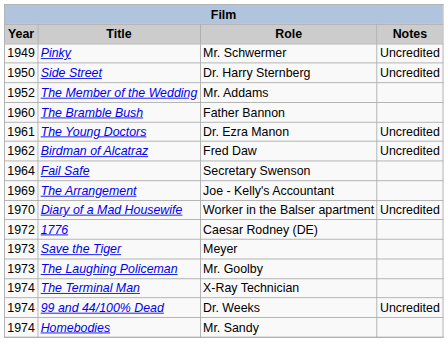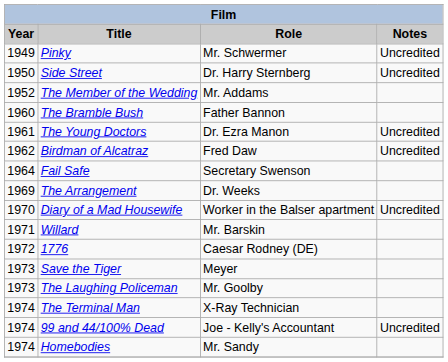The Arrangement | Role: Joe - Kelly's Accountant -> Dr. Weeks
+ row: 1971 | Willard | Mr. Barskin
99 and 44/100% Dead | Role: Dr. Weeks -> Joe - Kelly's Accountant
